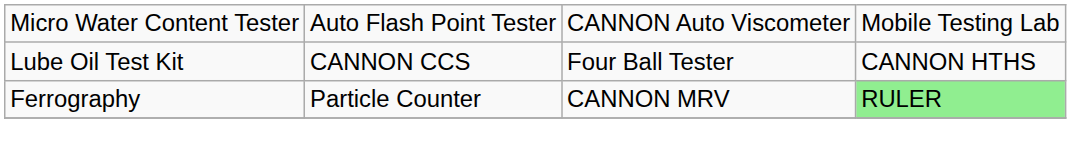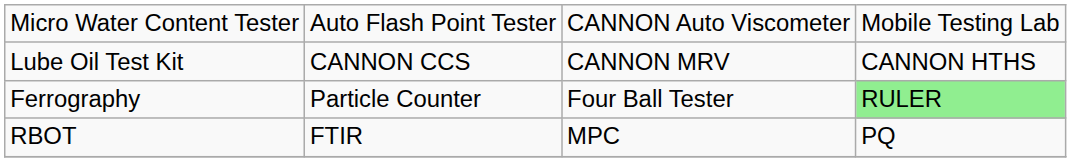Lube Oil Test Kit | column 3: Four Ball Tester -> CANNON MRV
Ferrography | column 3: CANNON MRV -> Four Ball Tester
+ row: RBOT | FTIR | MPC | PQ
